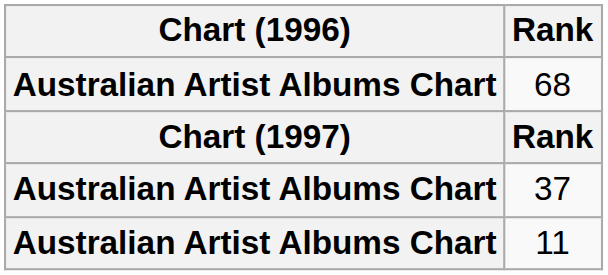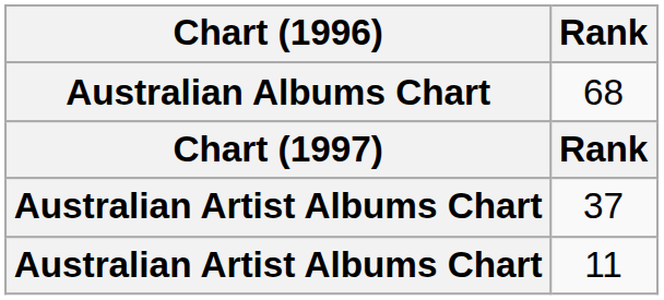68 | Chart (1996): Australian Artist Albums Chart -> Australian Albums Chart
